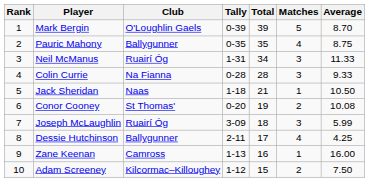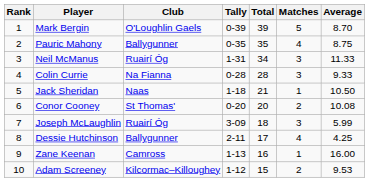Conor Cooney | Total: 19 -> 20
Adam Screeney | Average: 7.50 -> 9.53
